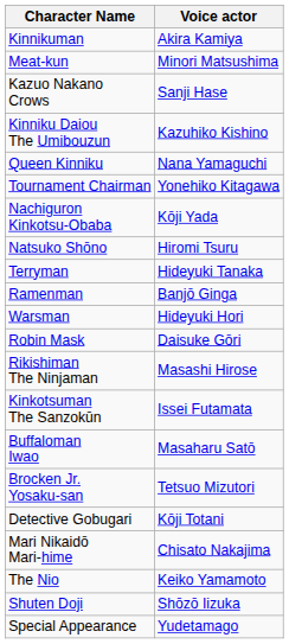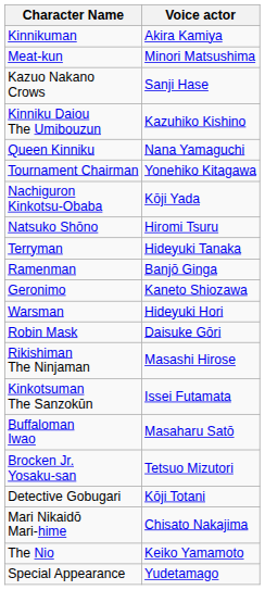+ row: Geronimo | Kaneto Shiozawa
- row: Shuten Doji | Shōzō Iizuka
